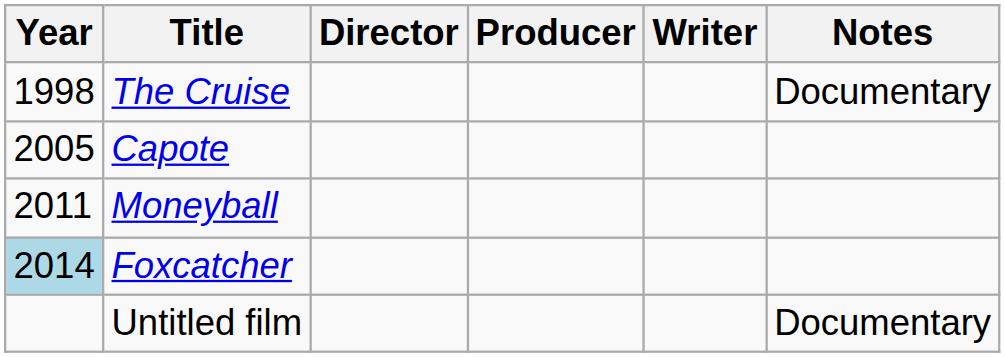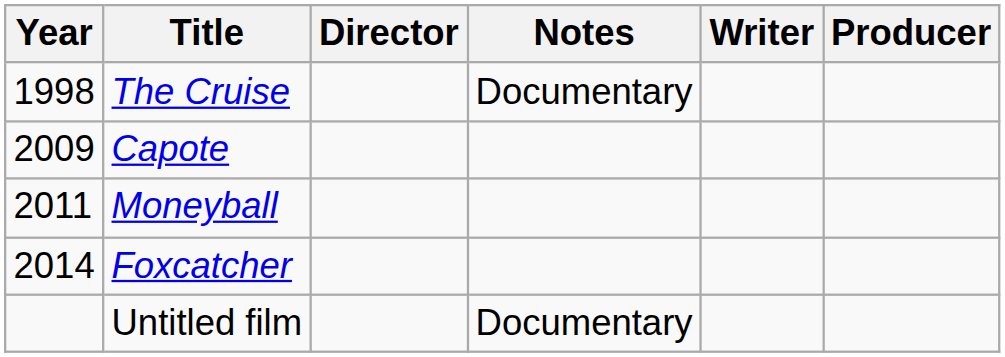columns swapped: Producer <-> Notes
Capote | Year: 2005 -> 2009
Foxcatcher | Year: lightblue background -> no background
